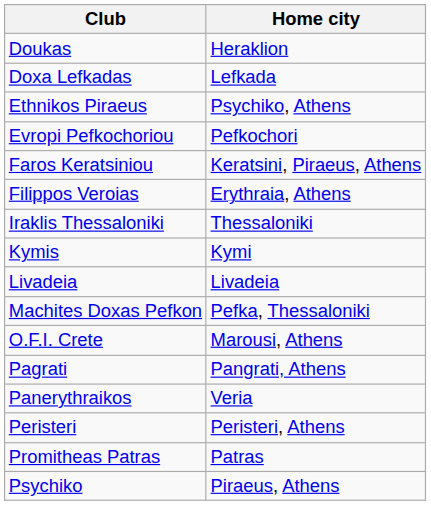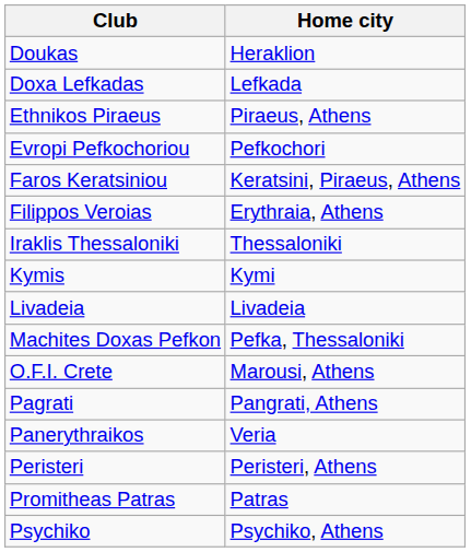Ethnikos Piraeus | Home city: Psychiko, Athens -> Piraeus, Athens
Psychiko | Home city: Piraeus, Athens -> Psychiko, Athens
